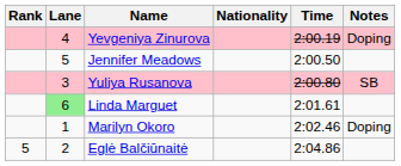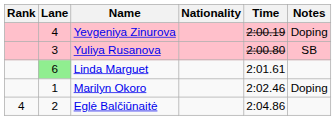- row: 5 | Jennifer Meadows | 2:00.50
Eglė Balčiūnaitė | Rank: 5 -> 4
